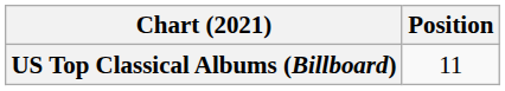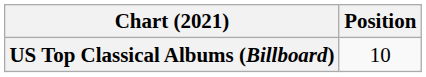US Top Classical Albums (Billboard) | Position: 11 -> 10
